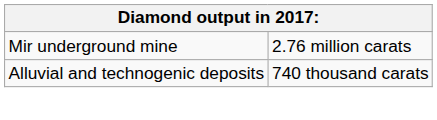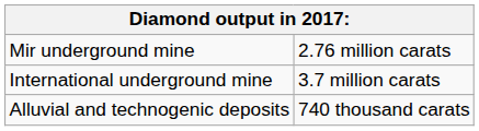+ row: International underground mine | 3.7 million carats
